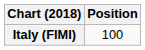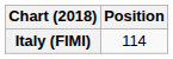Italy (FIMI) | Position: 100 -> 114
